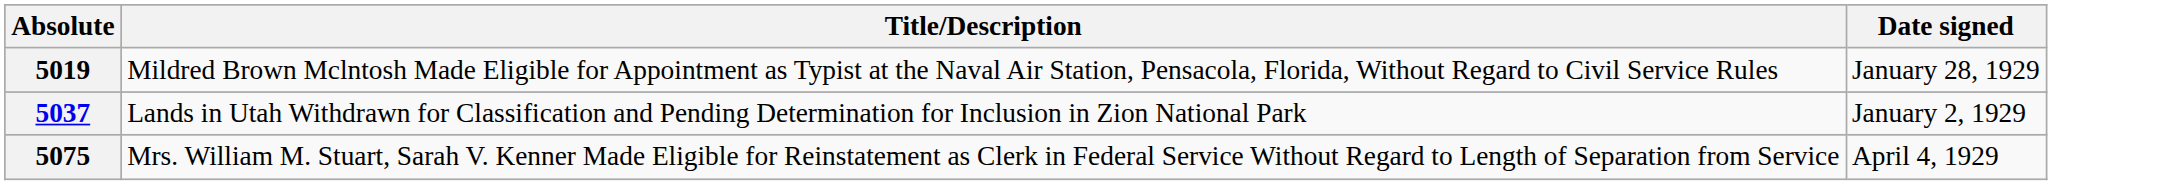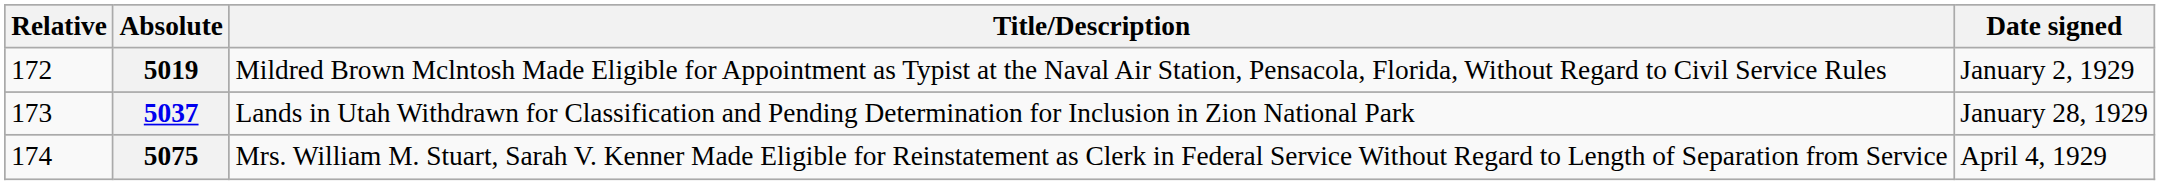+ column: Relative | 172 | 173 | 174
5019 | Date signed: January 28, 1929 -> January 2, 1929
5037 | Date signed: January 2, 1929 -> January 28, 1929
